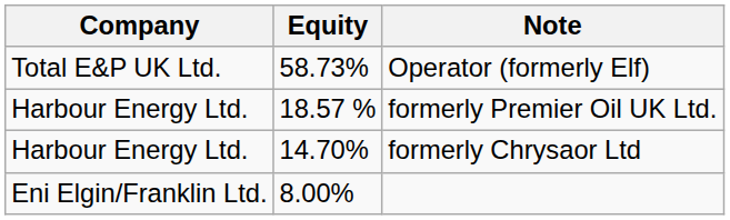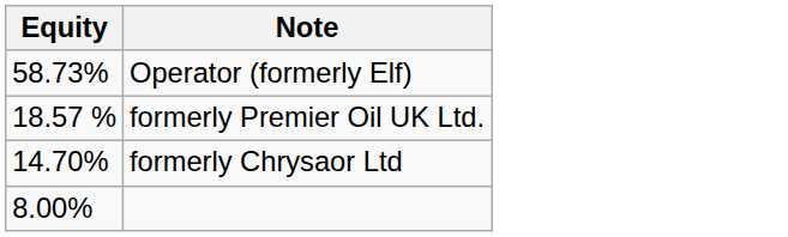- column: Company | Total E&P UK Ltd. | Harbour Energy Ltd. | Harbour Energy Ltd. | Eni Elgin/Franklin Ltd.
